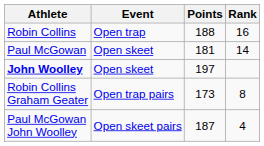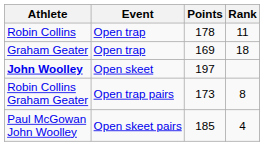Robin Collins | Points: 188 -> 178
Robin Collins | Rank: 16 -> 11
+ row: Graham Geater | Open trap | 169 | 18
- row: Paul McGowan | Open skeet | 181 | 14
Paul McGowan John Woolley | Points: 187 -> 185
